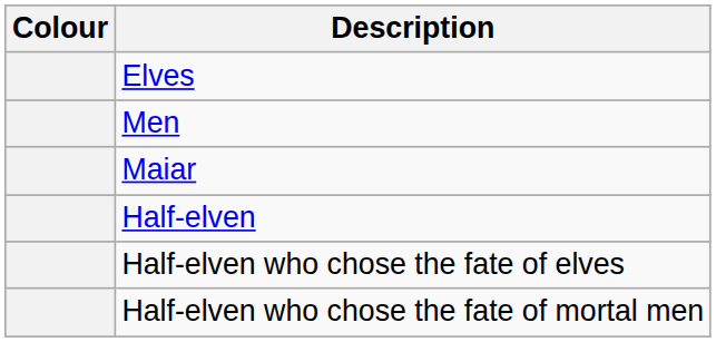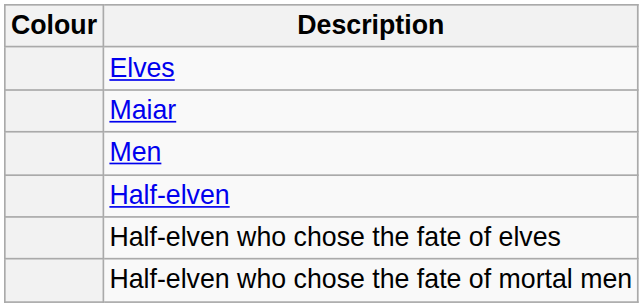rows swapped: Men <-> Maiar
